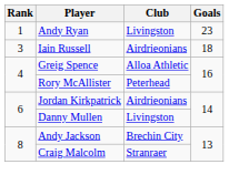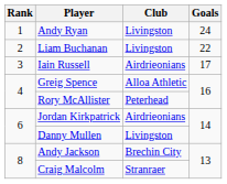Andy Ryan | Goals: 23 -> 24
+ row: 2 | Liam Buchanan | Livingston | 22
Iain Russell | Goals: 18 -> 17
